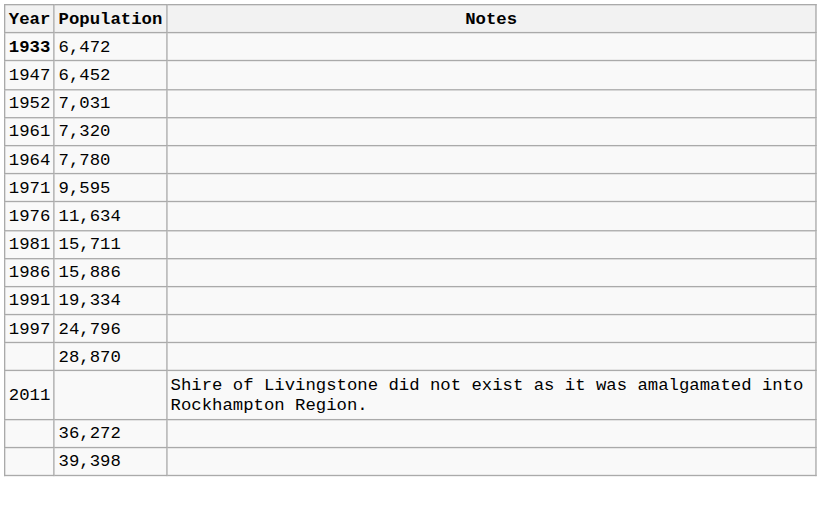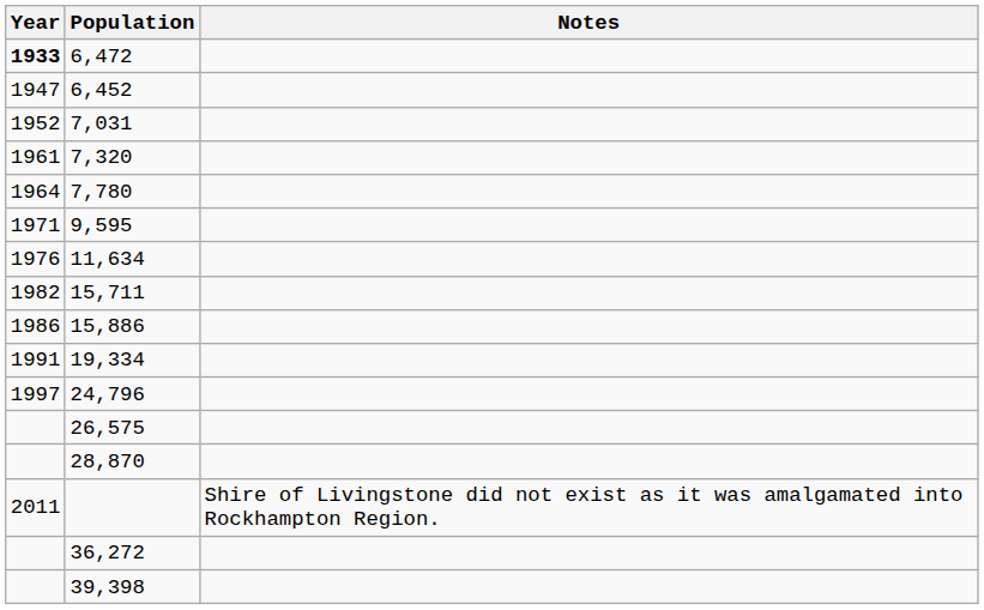15,711 | Year: 1981 -> 1982
+ row: 26,575
